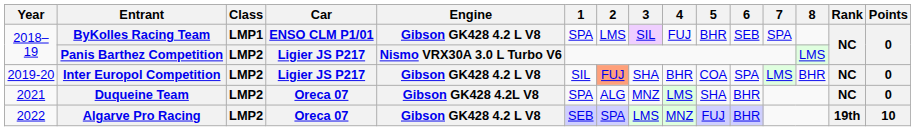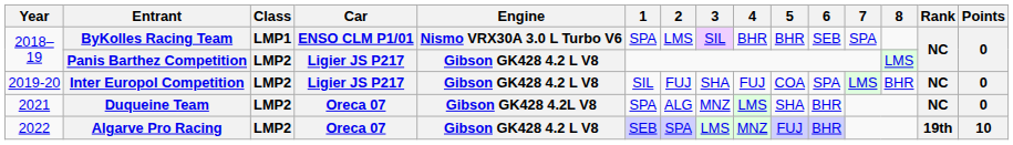ByKolles Racing Team | Engine: Gibson GK428 4.2 L V8 -> Nismo VRX30A 3.0 L Turbo V6
ByKolles Racing Team | 4: FUJ -> BHR
Panis Barthez Competition | Engine: Nismo VRX30A 3.0 L Turbo V6 -> Gibson GK428 4.2 L V8
Inter Europol Competition | 2: lightsalmon background -> no background
Inter Europol Competition | 4: BHR -> FUJ
